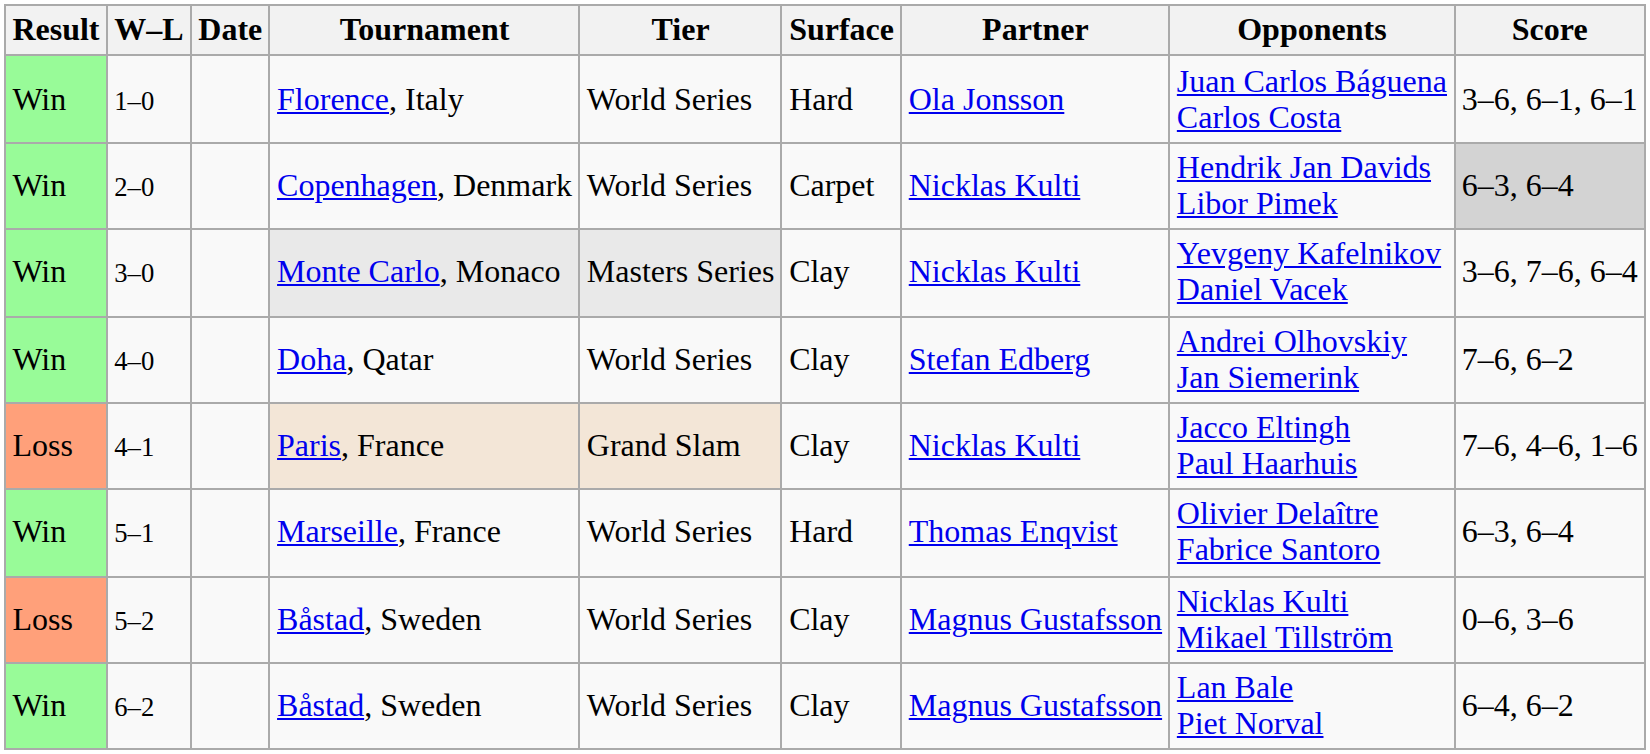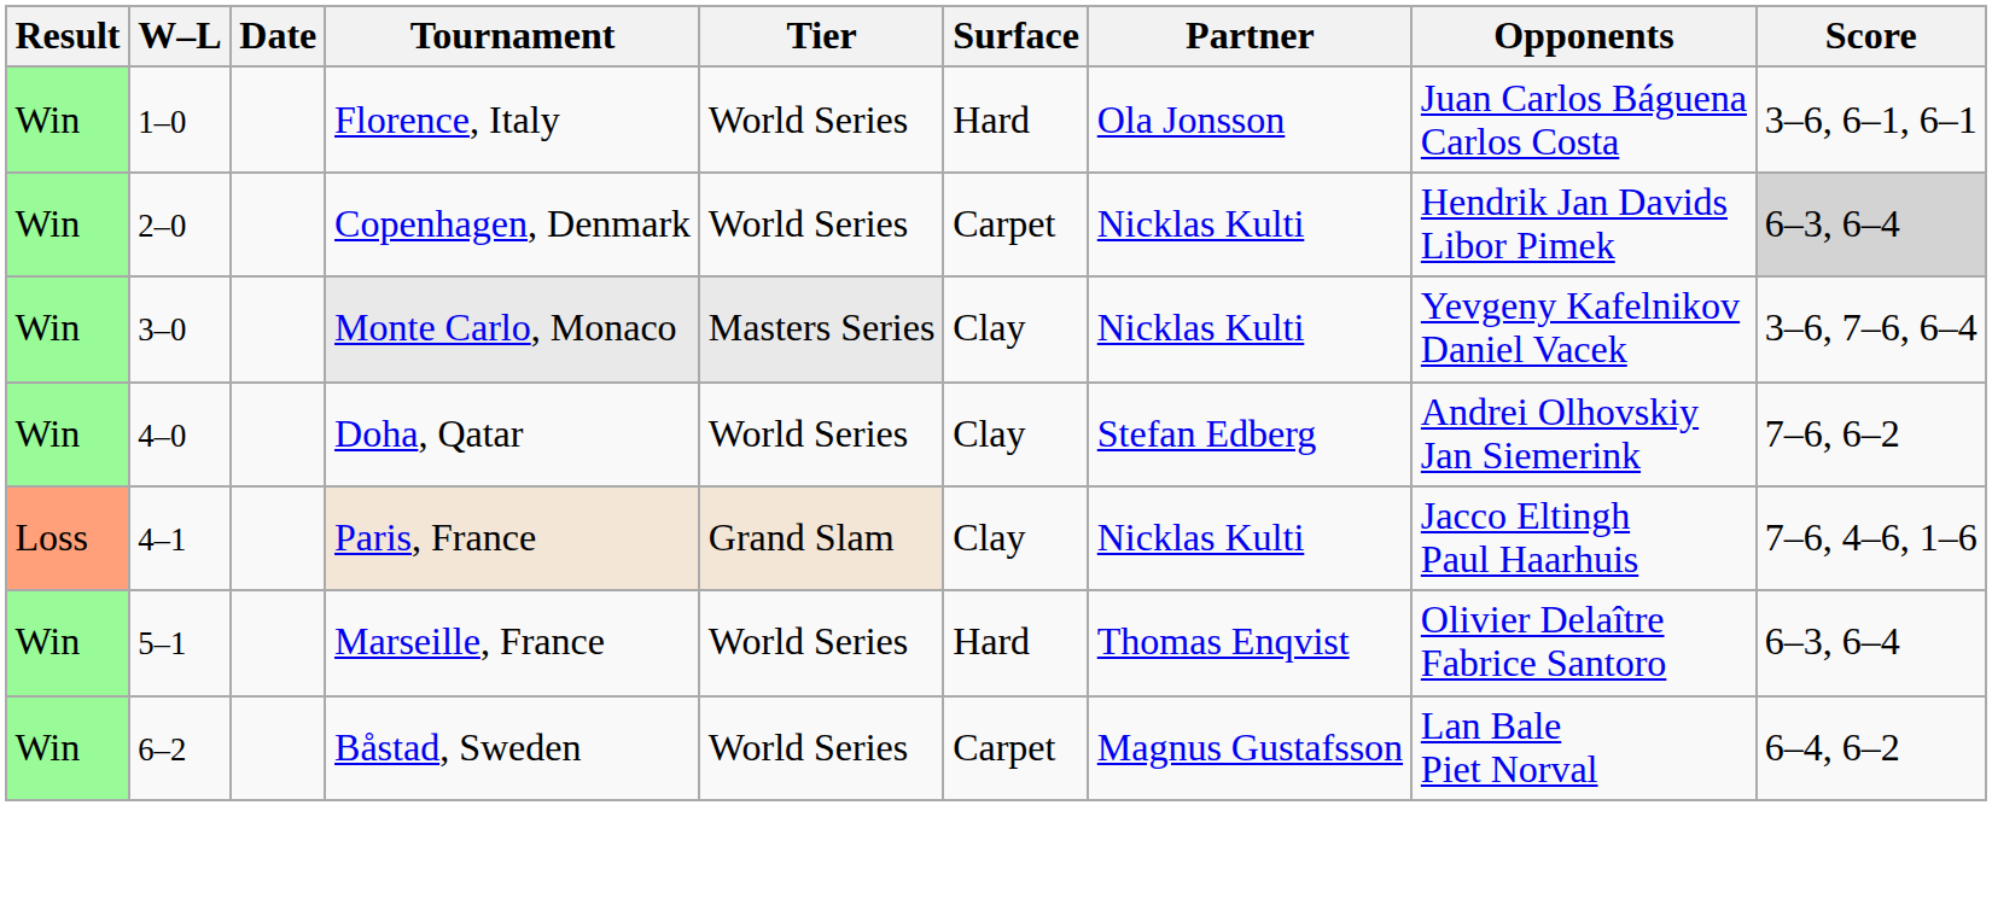- row: Loss | 5–2 | Båstad, Sweden | World Series | Clay | Magnus Gustafsson | Nicklas Kulti Mikael Tillström | 0–6, 3–6
6–2 | Surface: Clay -> Carpet
